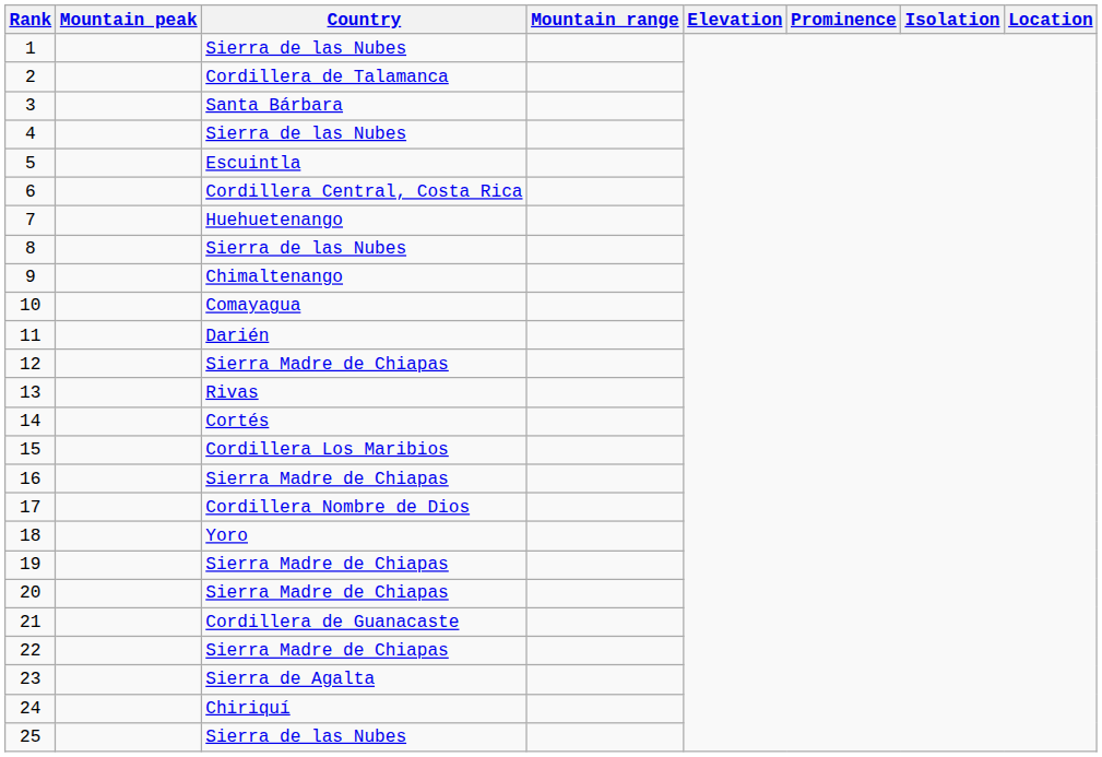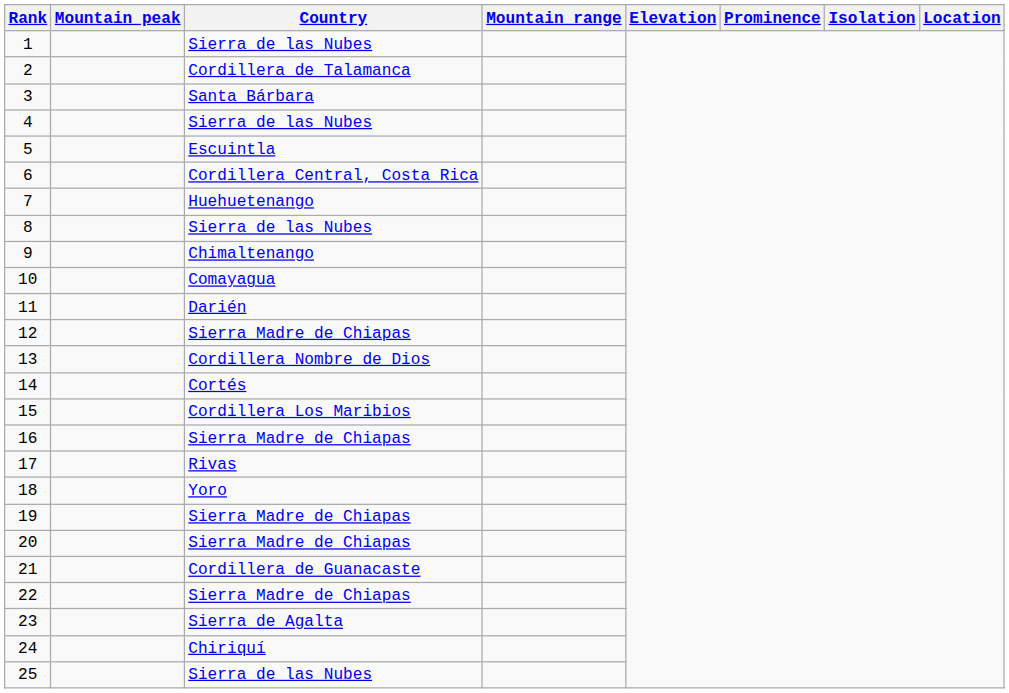13 | Country: Rivas -> Cordillera Nombre de Dios
17 | Country: Cordillera Nombre de Dios -> Rivas
